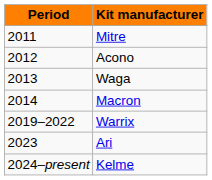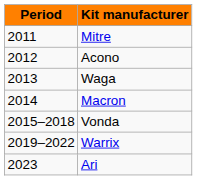+ row: 2015–2018 | Vonda
- row: 2024–present | Kelme
